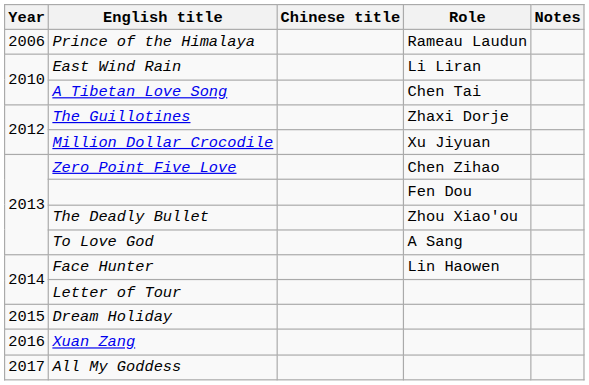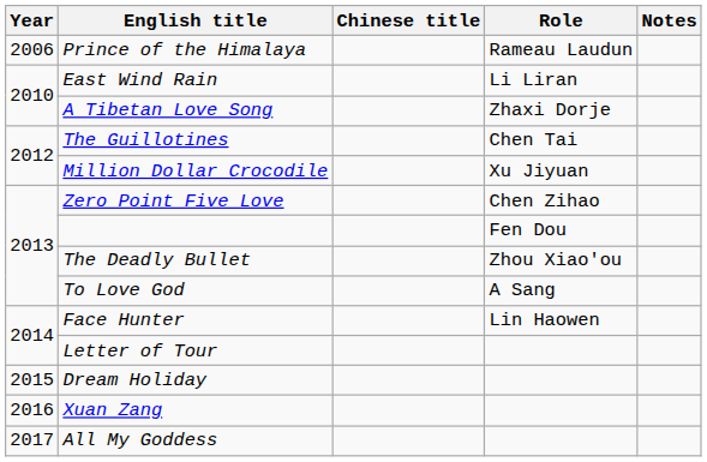A Tibetan Love Song | Role: Chen Tai -> Zhaxi Dorje
The Guillotines | Role: Zhaxi Dorje -> Chen Tai
